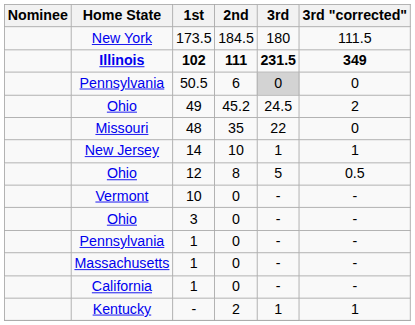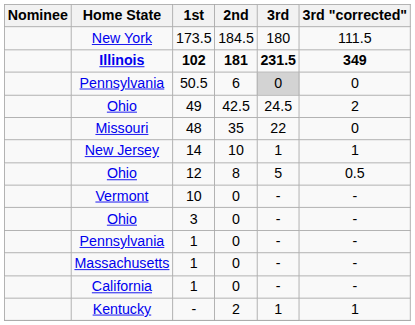102 | 2nd: 111 -> 181
49 | 2nd: 45.2 -> 42.5
